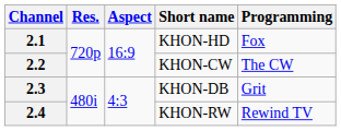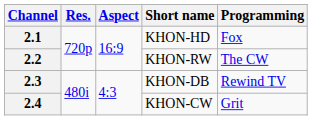2.2 | Short name: KHON-CW -> KHON-RW
2.3 | Programming: Grit -> Rewind TV
2.4 | Short name: KHON-RW -> KHON-CW
2.4 | Programming: Rewind TV -> Grit
